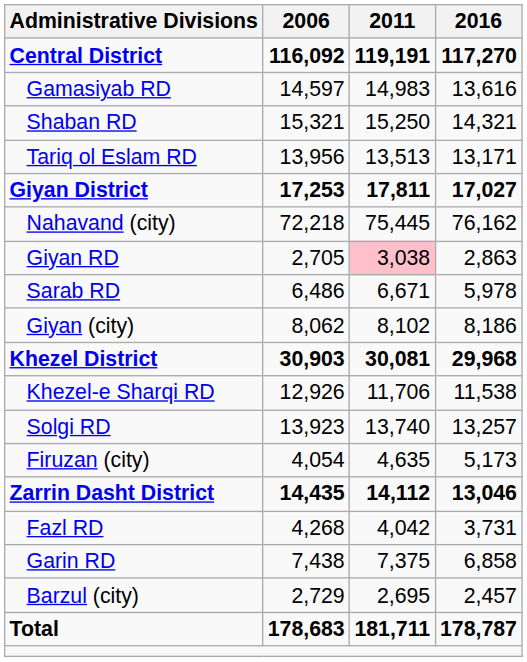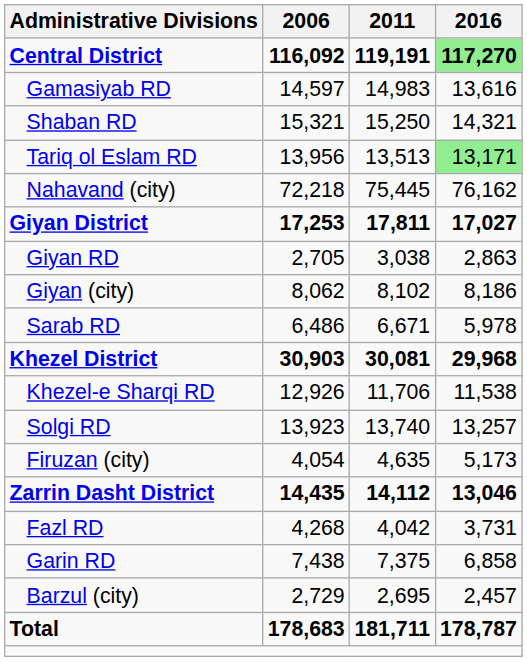Central District | 2016: no background -> lightgreen background
Tariq ol Eslam RD | 2016: no background -> lightgreen background
rows swapped: Nahavand (city) <-> Giyan District
Giyan RD | 2011: pink background -> no background
rows swapped: Sarab RD <-> Giyan (city)
